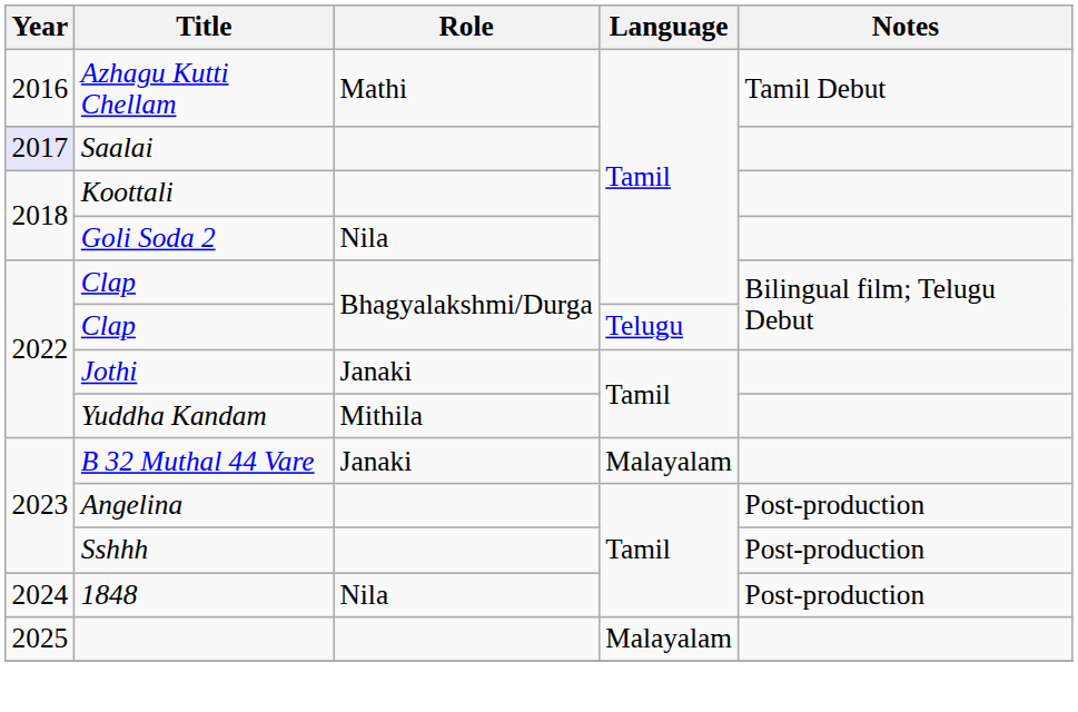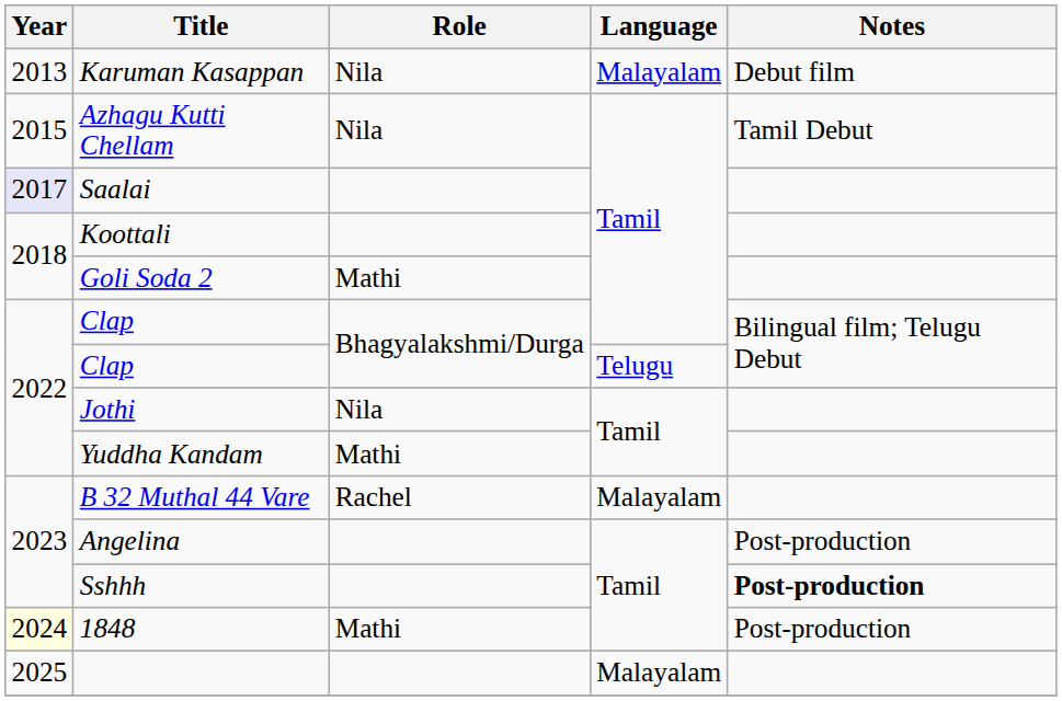+ row: 2013 | Karuman Kasappan | Nila | Malayalam | Debut film
Azhagu Kutti Chellam | Year: 2016 -> 2015
Azhagu Kutti Chellam | Role: Mathi -> Nila
Goli Soda 2 | Role: Nila -> Mathi
Jothi | Role: Janaki -> Nila
Yuddha Kandam | Role: Mithila -> Mathi
B 32 Muthal 44 Vare | Role: Janaki -> Rachel
Sshhh | Notes: normal -> bold
1848 | Year: no background -> lightyellow background
1848 | Role: Nila -> Mathi
